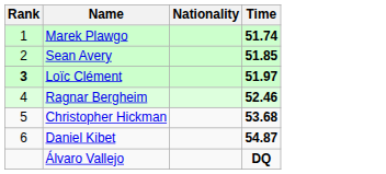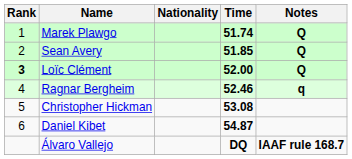+ column: Notes | Q | Q | Q | q | IAAF rule 168.7
Loïc Clément | Time: 51.97 -> 52.00
Christopher Hickman | Time: 53.68 -> 53.08
